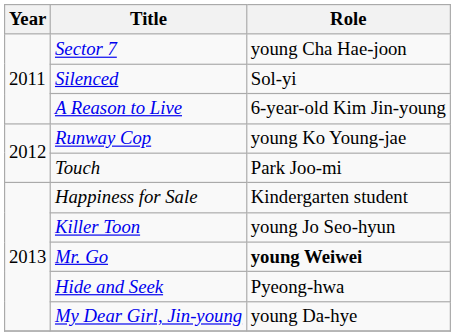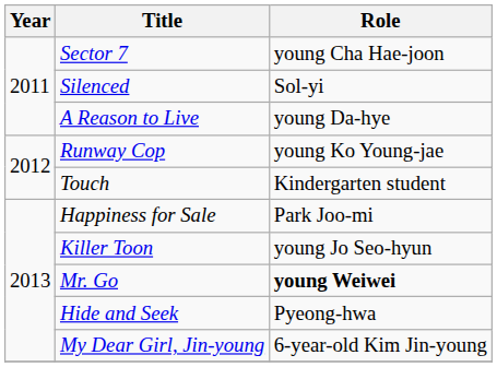A Reason to Live | Role: 6-year-old Kim Jin-young -> young Da-hye
Touch | Role: Park Joo-mi -> Kindergarten student
Happiness for Sale | Role: Kindergarten student -> Park Joo-mi
My Dear Girl, Jin-young | Role: young Da-hye -> 6-year-old Kim Jin-young
